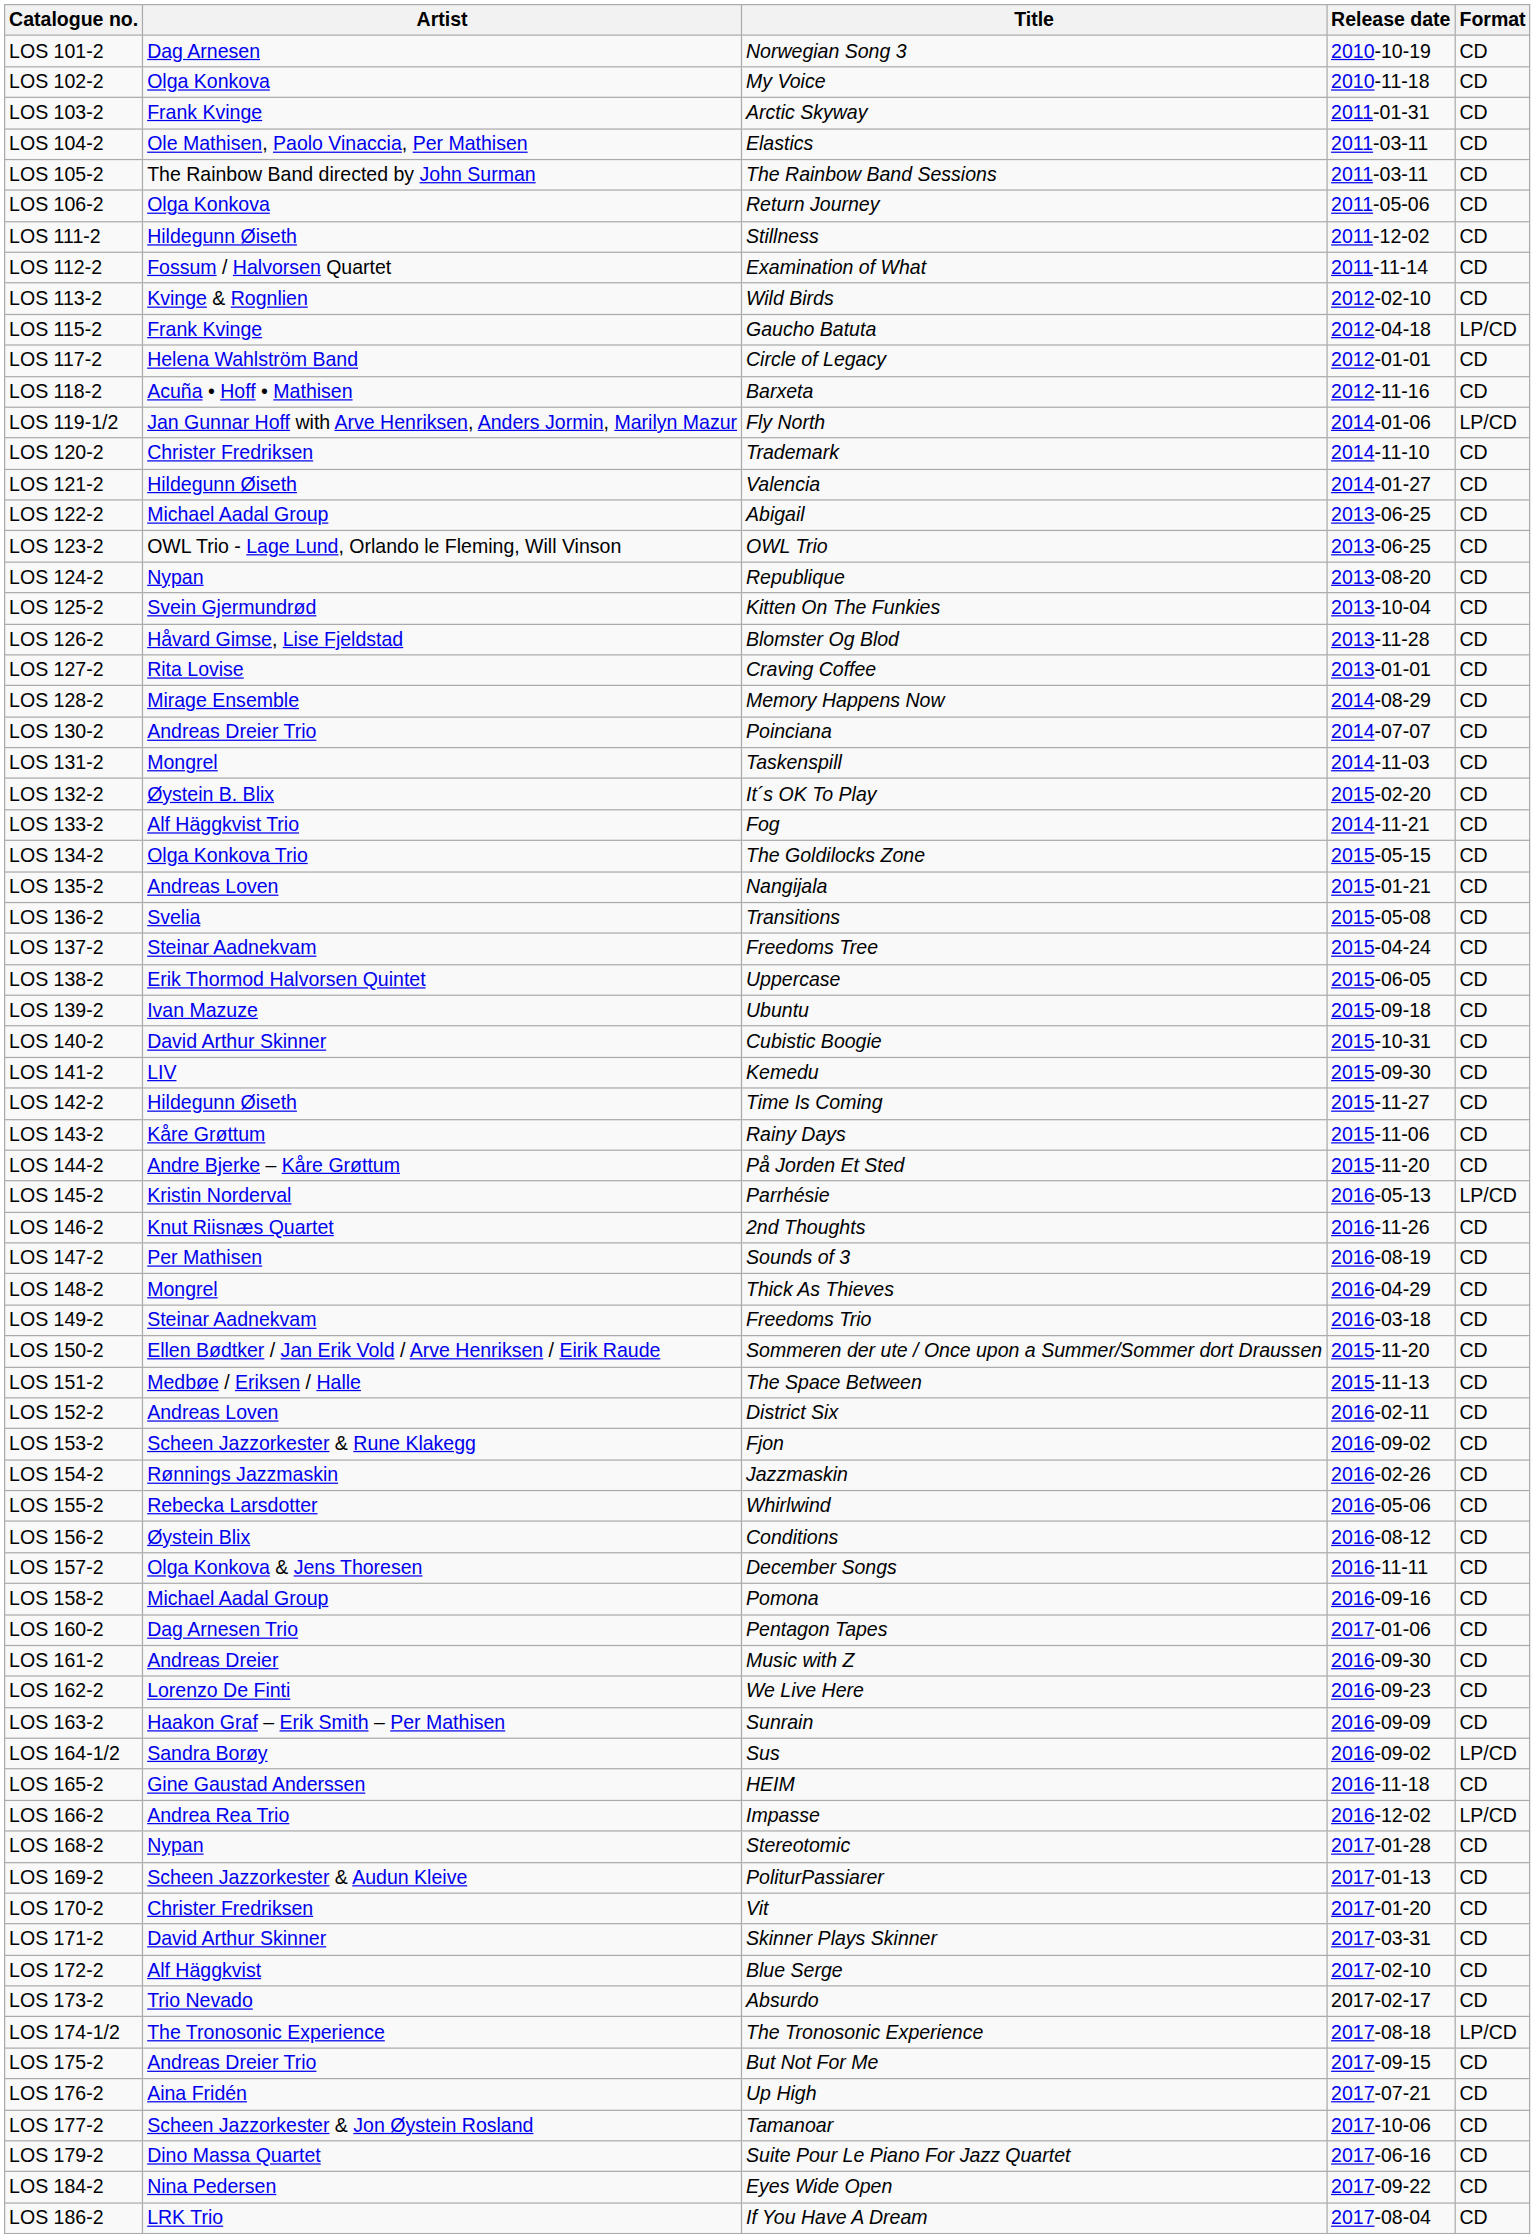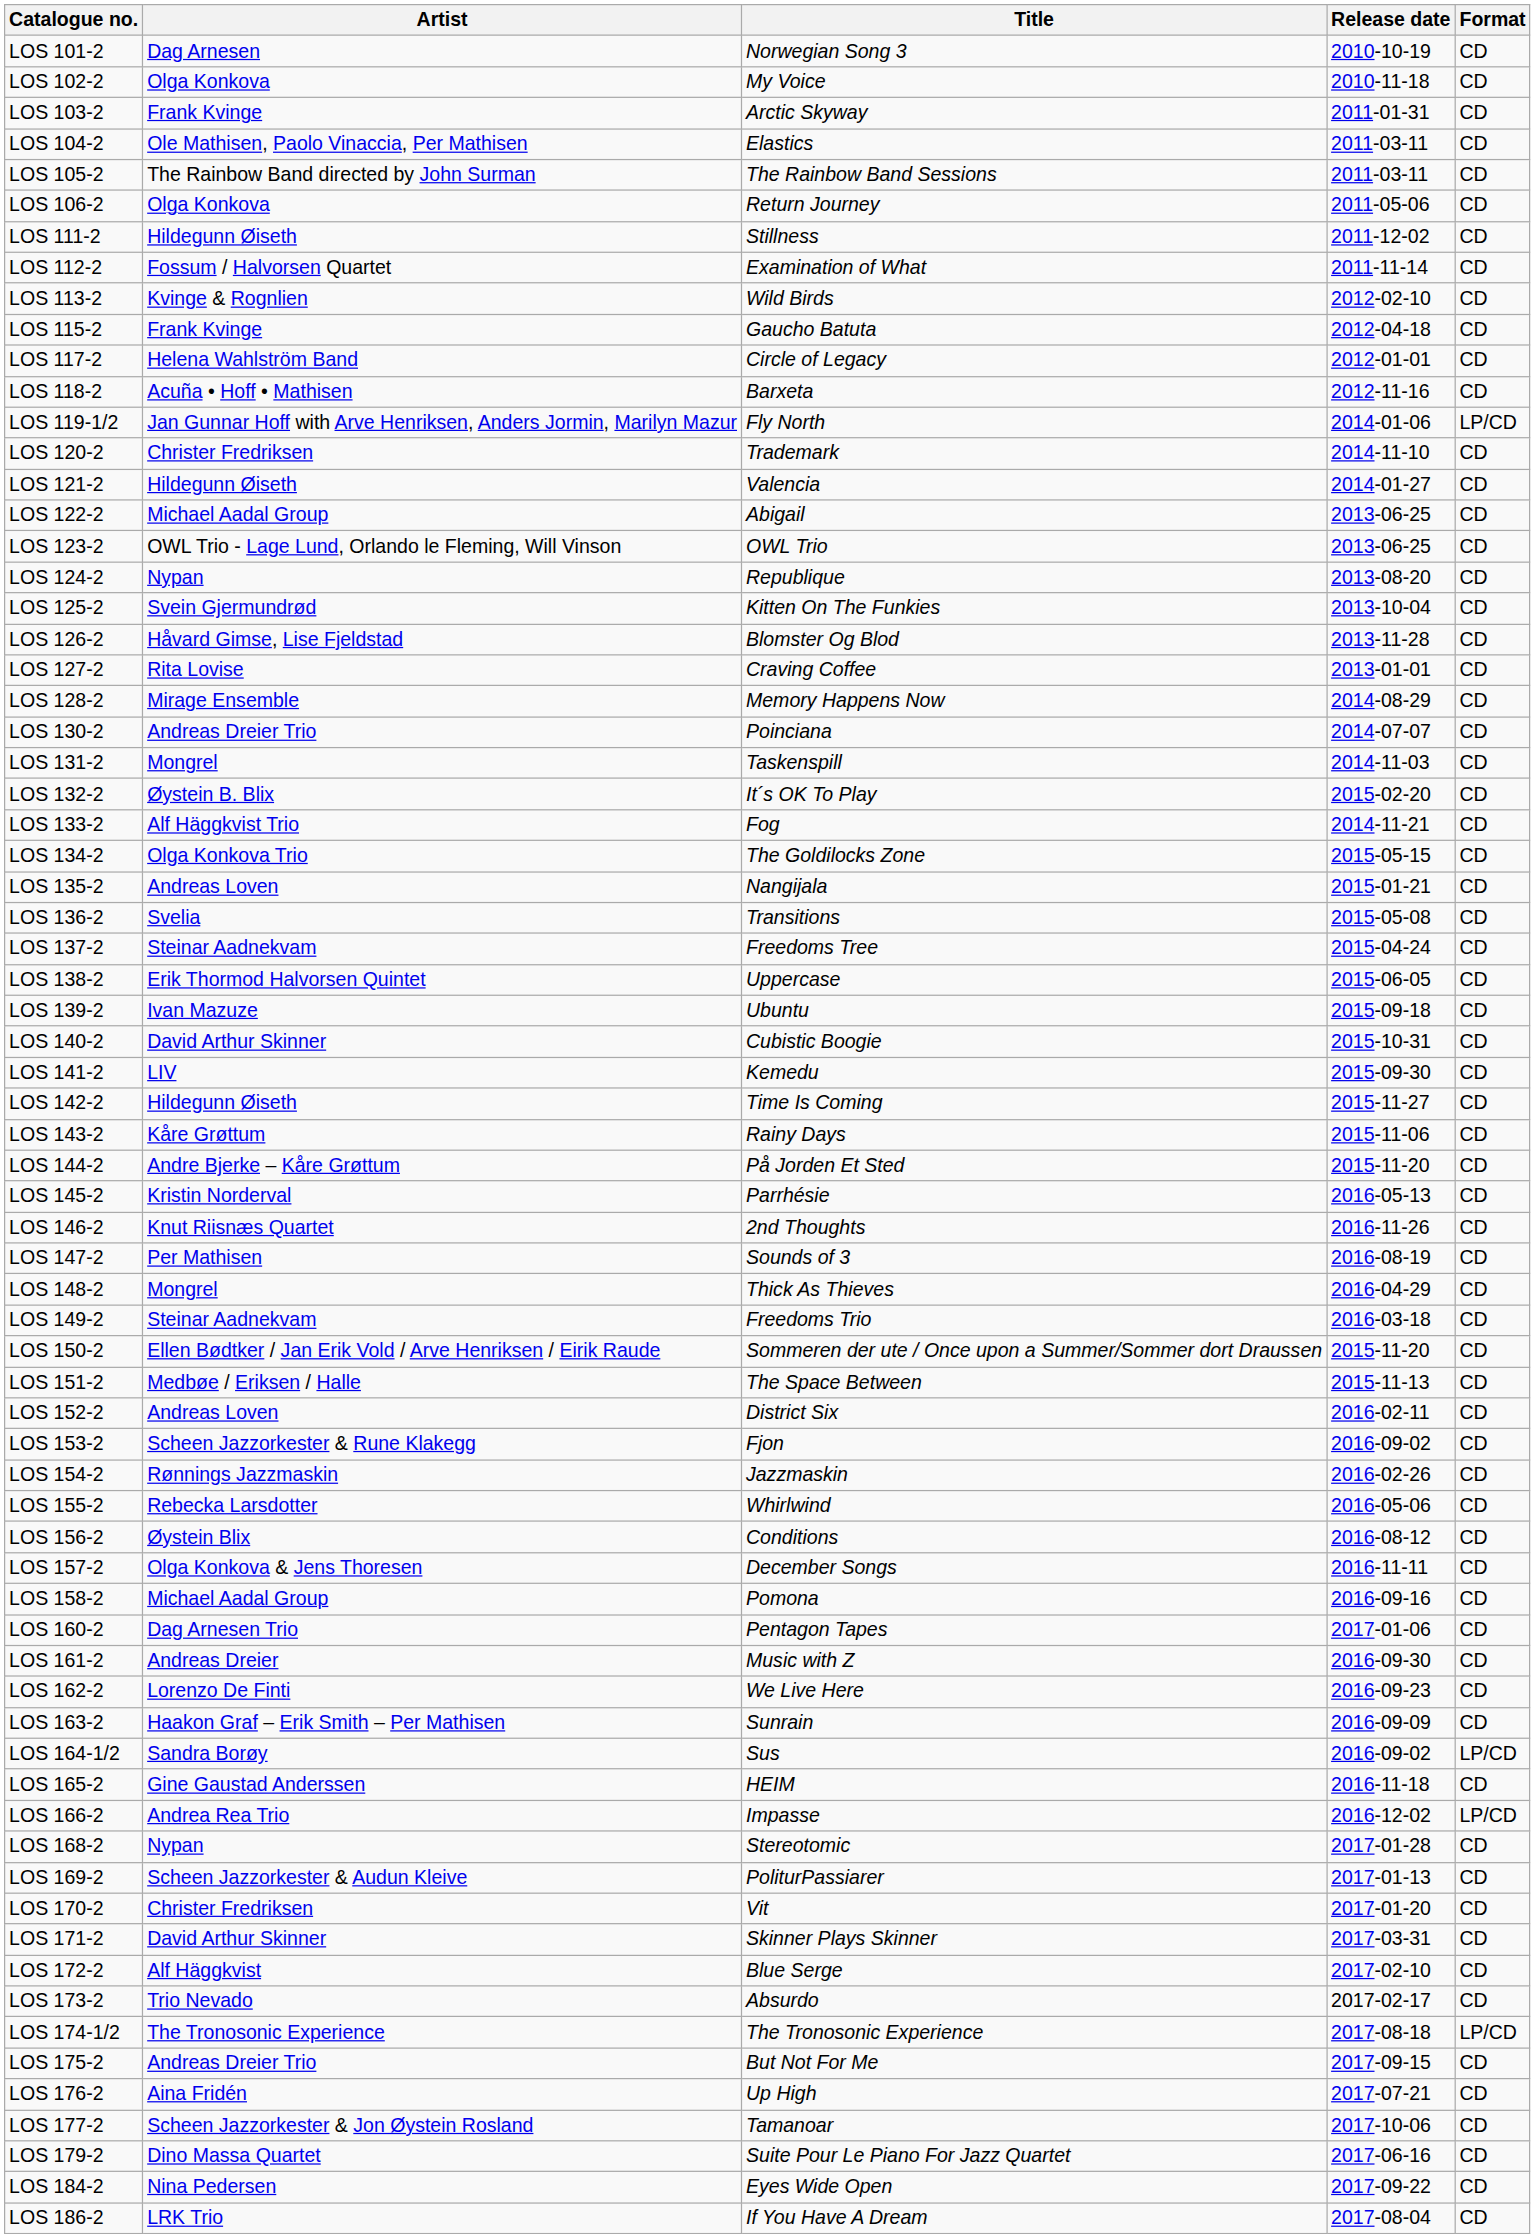LOS 115-2 | Format: LP/CD -> CD
LOS 145-2 | Format: LP/CD -> CD
